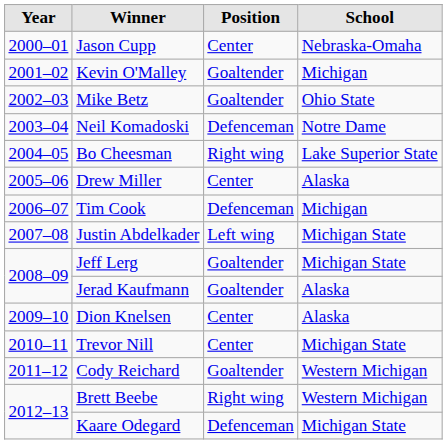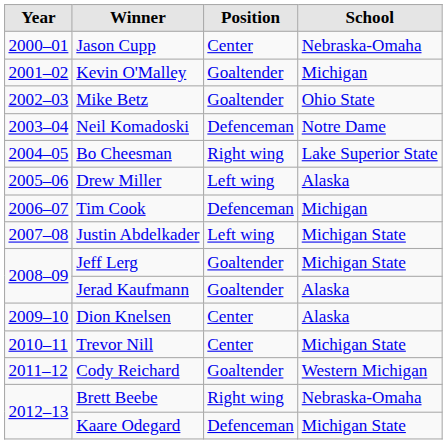Drew Miller | Position: Center -> Left wing
Brett Beebe | School: Western Michigan -> Nebraska-Omaha
